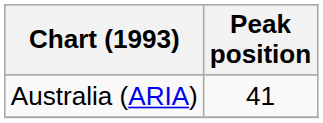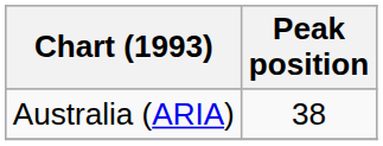Australia (ARIA) | Peak position: 41 -> 38
